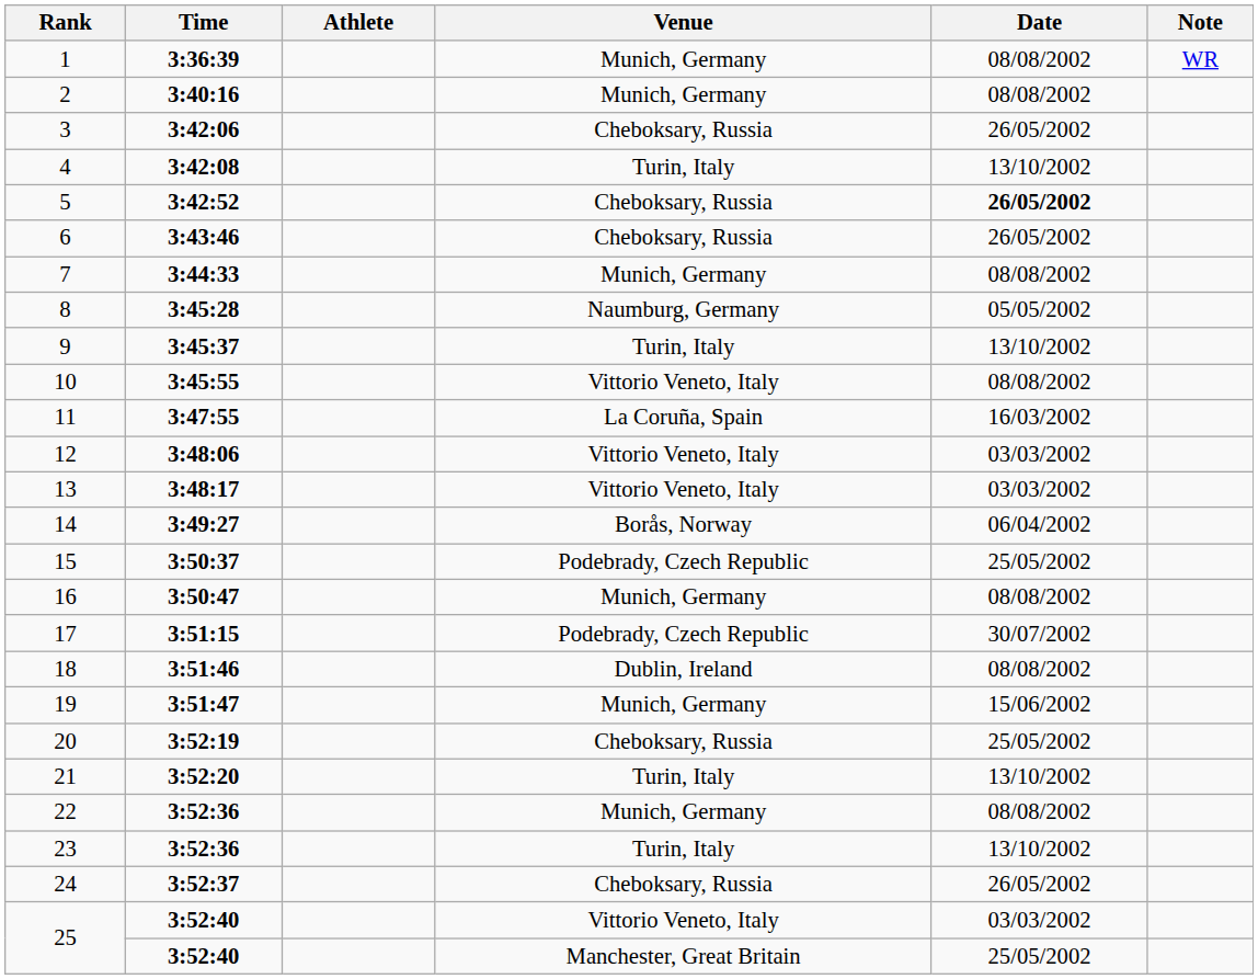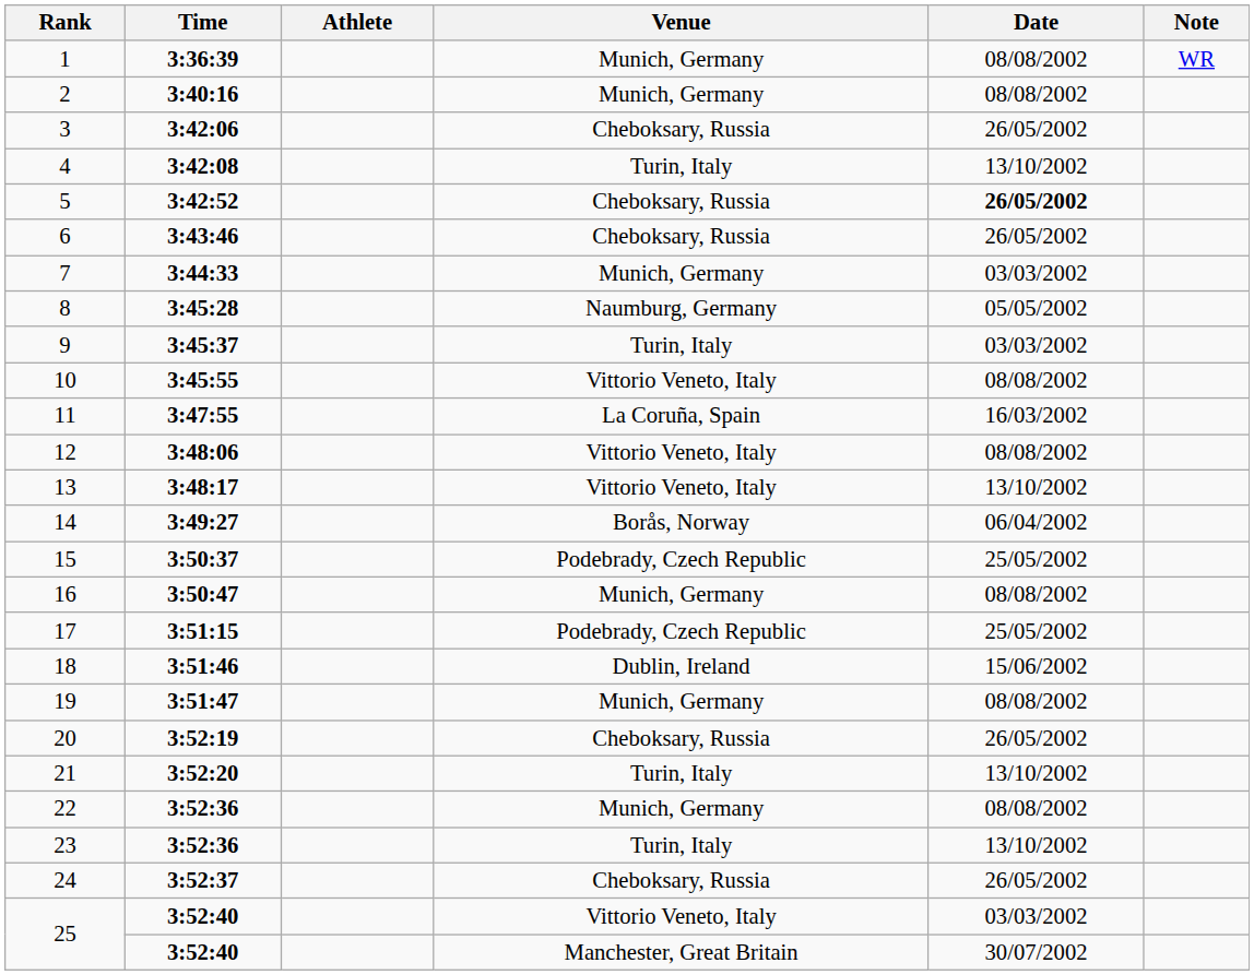7 | Date: 08/08/2002 -> 03/03/2002
9 | Date: 13/10/2002 -> 03/03/2002
12 | Date: 03/03/2002 -> 08/08/2002
13 | Date: 03/03/2002 -> 13/10/2002
17 | Date: 30/07/2002 -> 25/05/2002
18 | Date: 08/08/2002 -> 15/06/2002
19 | Date: 15/06/2002 -> 08/08/2002
20 | Date: 25/05/2002 -> 26/05/2002
25 / Manchester, Great Britain | Date: 25/05/2002 -> 30/07/2002
